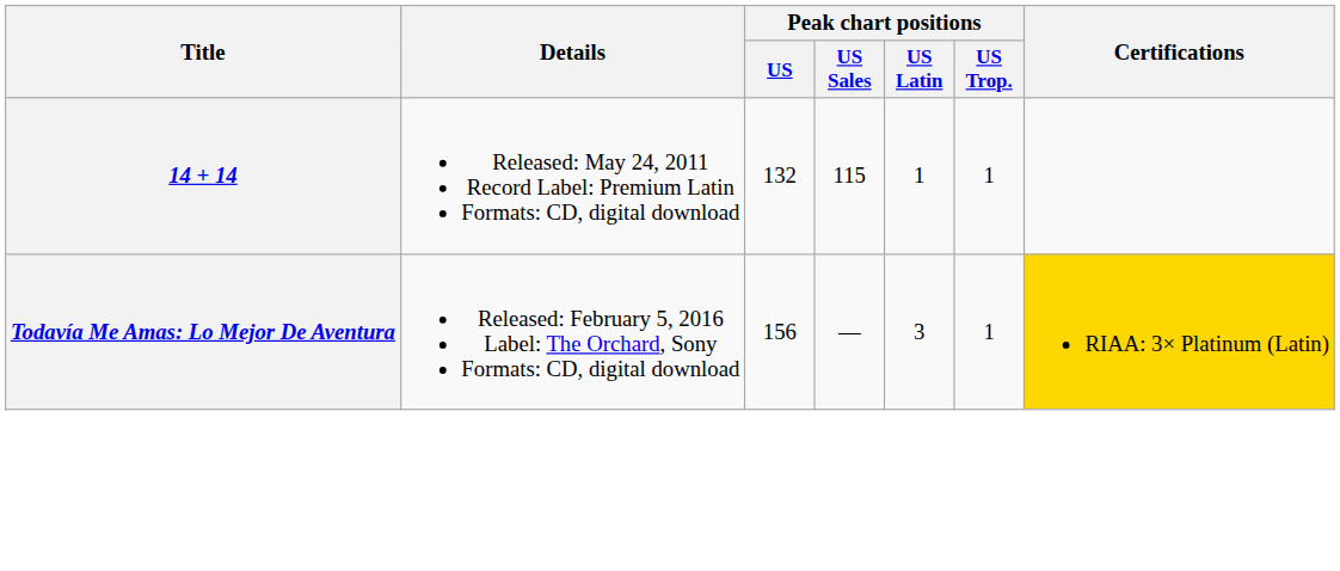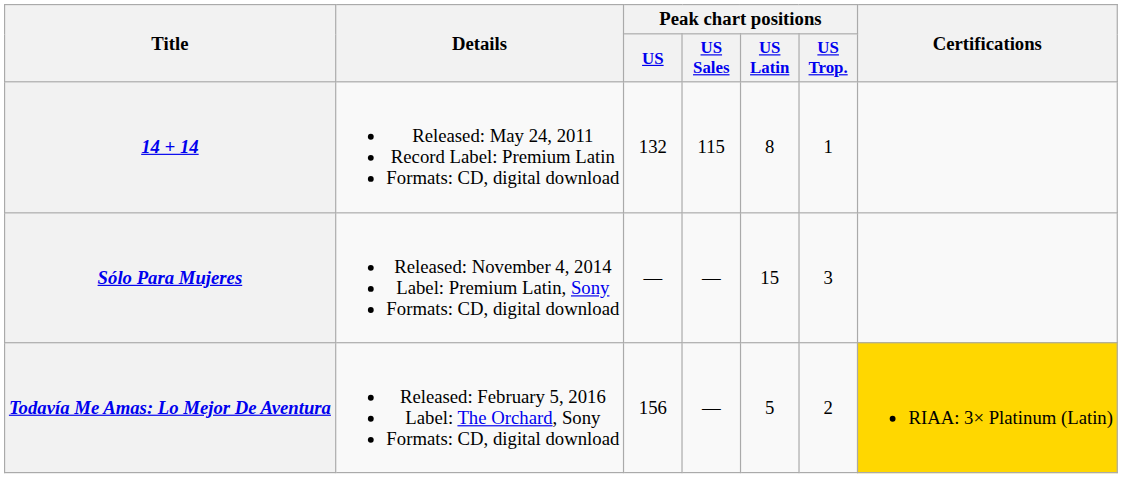14 + 14 | Peak chart positions / US Latin: 1 -> 8
+ row: Sólo Para Mujeres | Released: November 4, 2014 Label: Premium Latin, Sony Formats: CD, digital download | — | — | 15 | 3
Todavía Me Amas: Lo Mejor De Aventura | Peak chart positions / US Latin: 3 -> 5
Todavía Me Amas: Lo Mejor De Aventura | Peak chart positions / US Trop.: 1 -> 2
